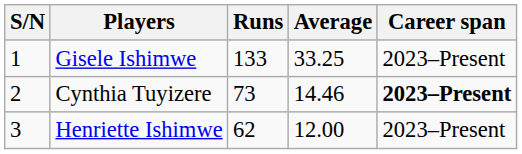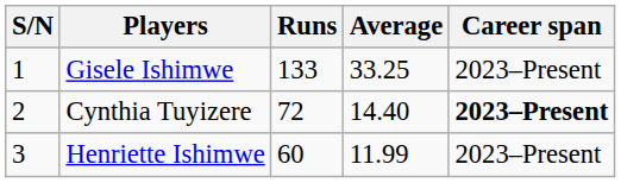Cynthia Tuyizere | Runs: 73 -> 72
Cynthia Tuyizere | Average: 14.46 -> 14.40
Henriette Ishimwe | Runs: 62 -> 60
Henriette Ishimwe | Average: 12.00 -> 11.99
